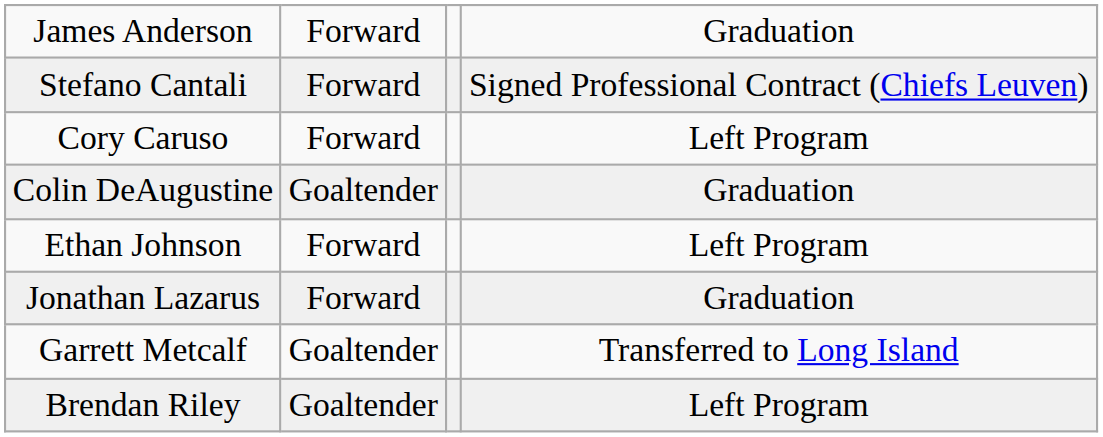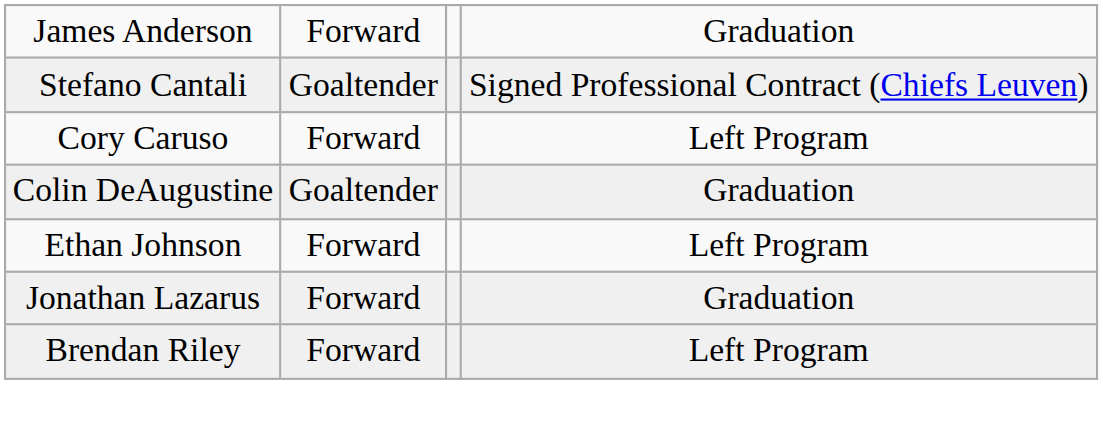Stefano Cantali | column 2: Forward -> Goaltender
- row: Garrett Metcalf | Goaltender | Transferred to Long Island
Brendan Riley | column 2: Goaltender -> Forward
